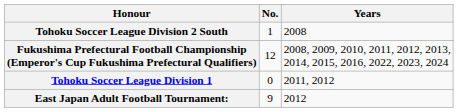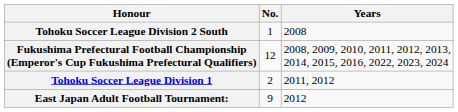Tohoku Soccer League Division 1 | No.: 0 -> 2
